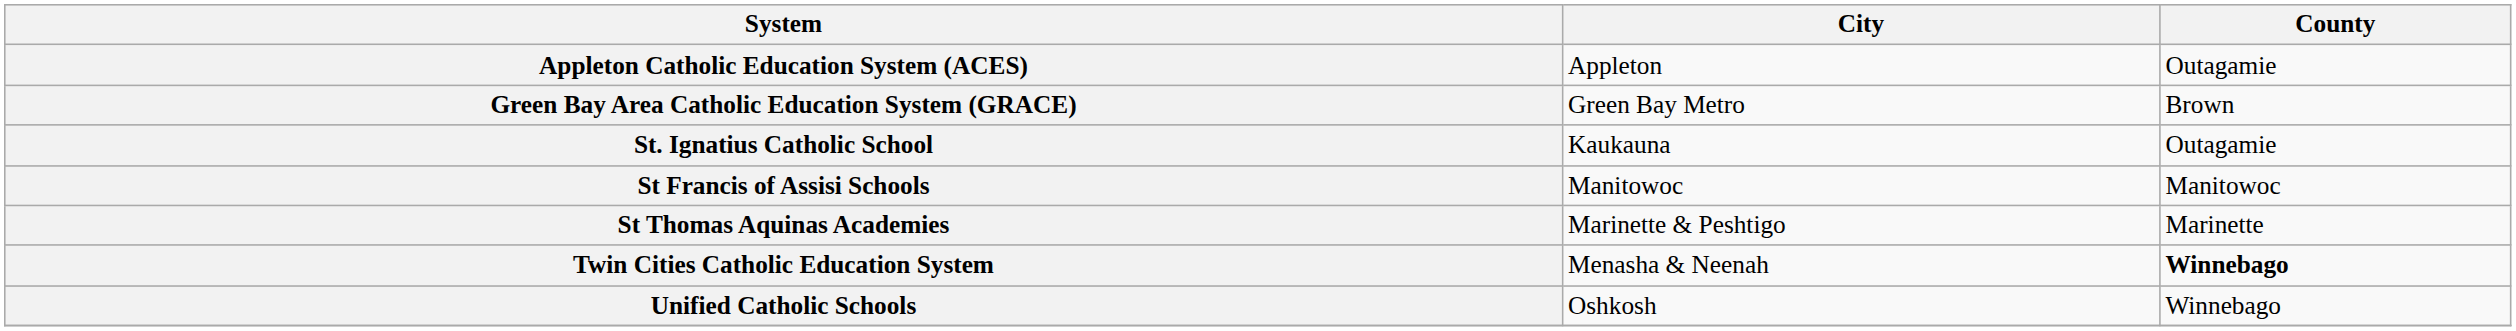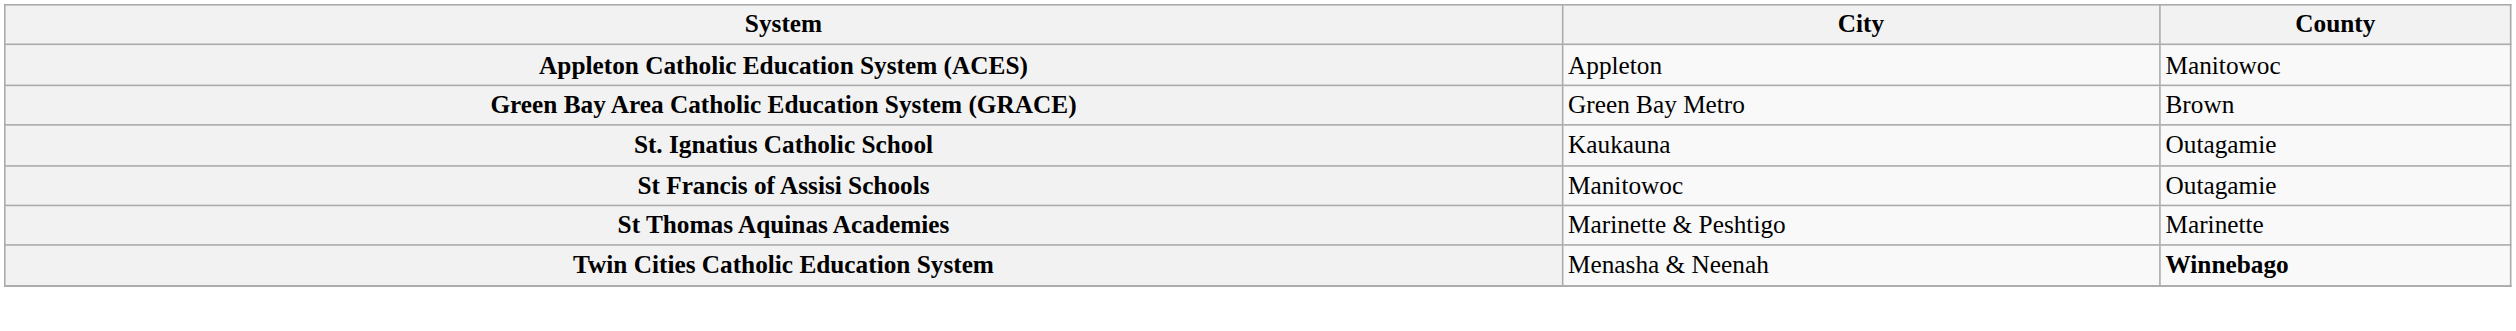Appleton Catholic Education System (ACES) | County: Outagamie -> Manitowoc
St Francis of Assisi Schools | County: Manitowoc -> Outagamie
- row: Unified Catholic Schools | Oshkosh | Winnebago
